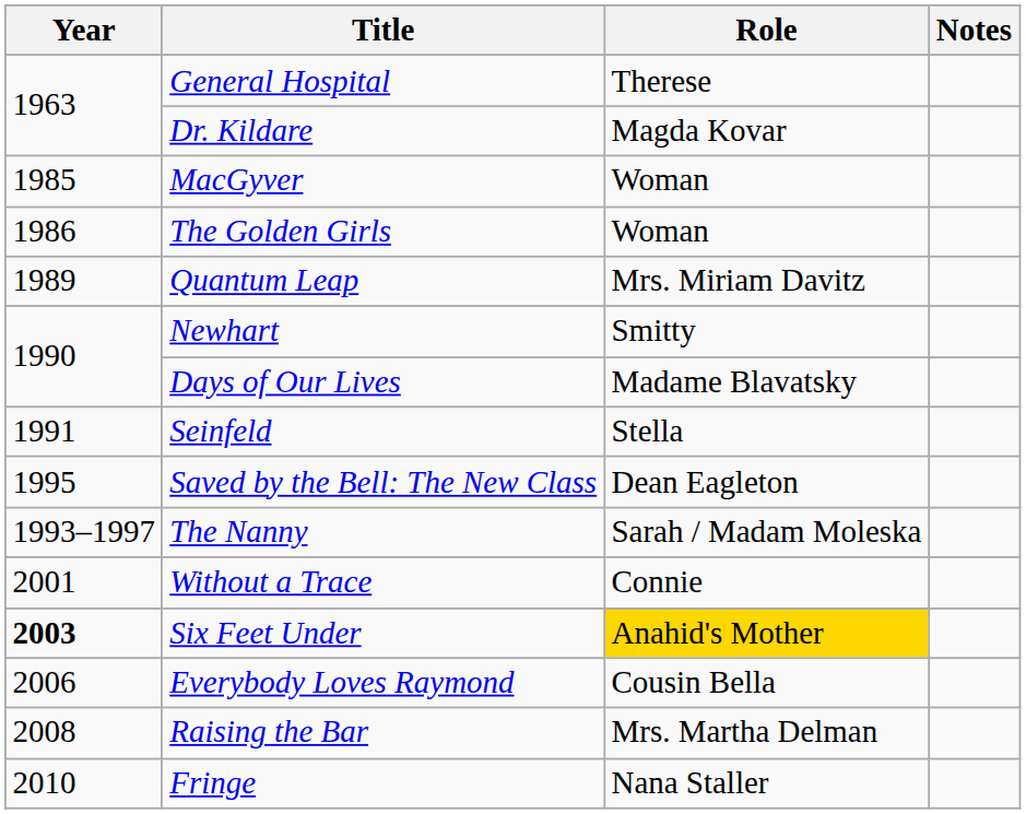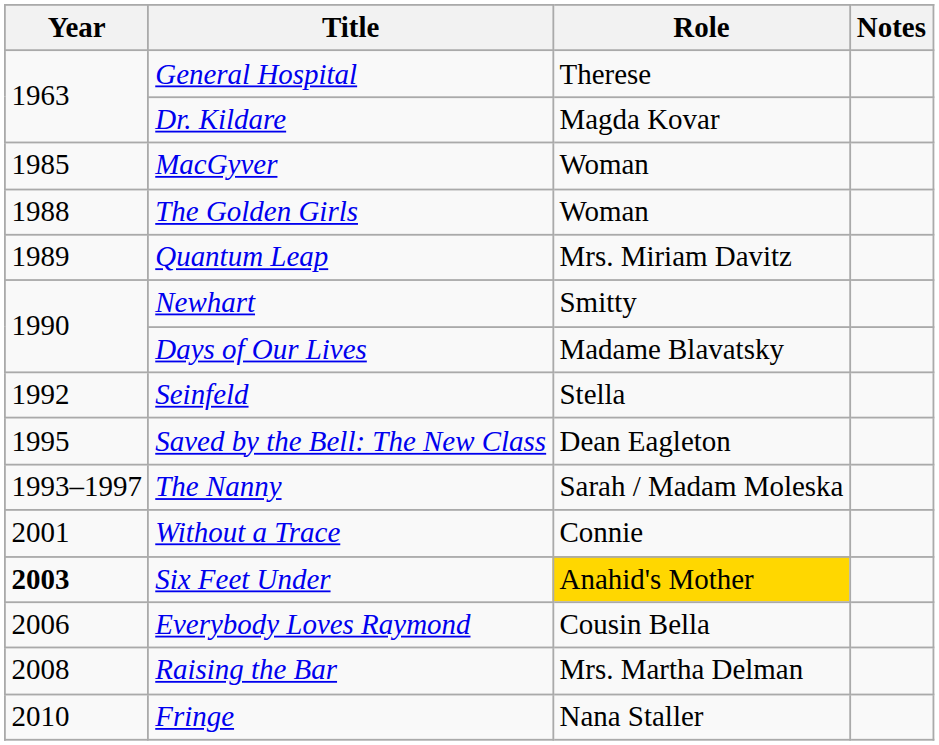The Golden Girls | Year: 1986 -> 1988
Seinfeld | Year: 1991 -> 1992
